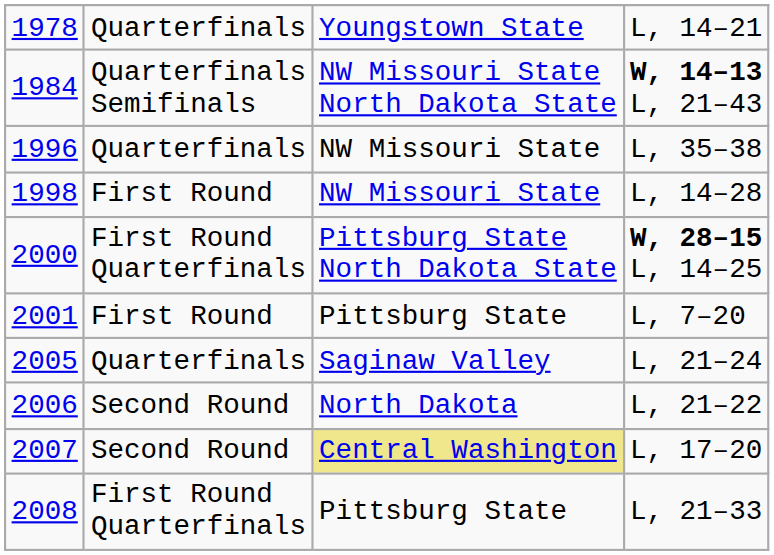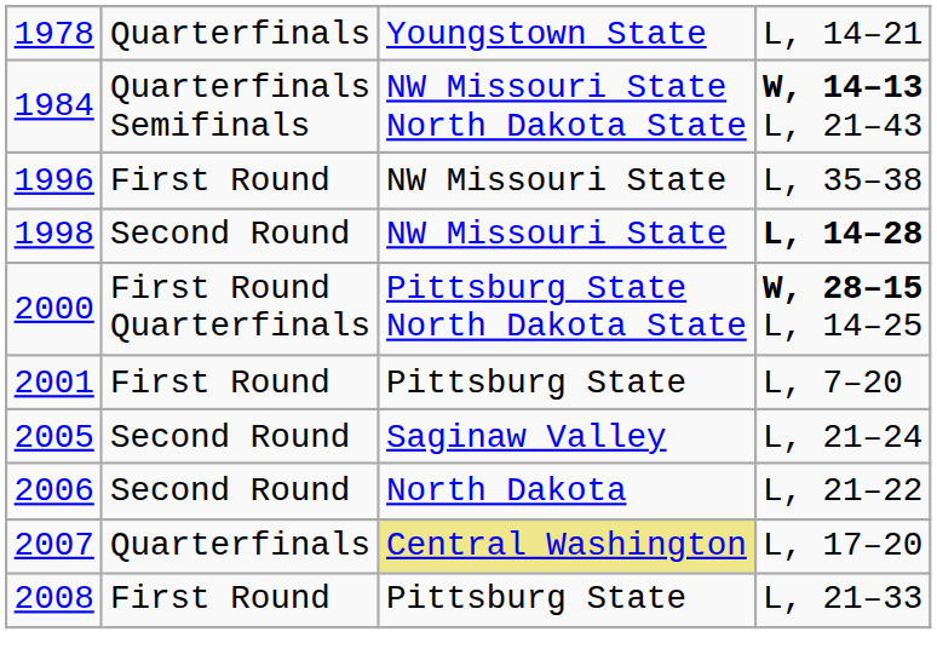1996 | column 2: Quarterfinals -> First Round
1998 | column 2: First Round -> Second Round
1998 | column 4: normal -> bold
2005 | column 2: Quarterfinals -> Second Round
2007 | column 2: Second Round -> Quarterfinals
2008 | column 2: First Round Quarterfinals -> First Round
